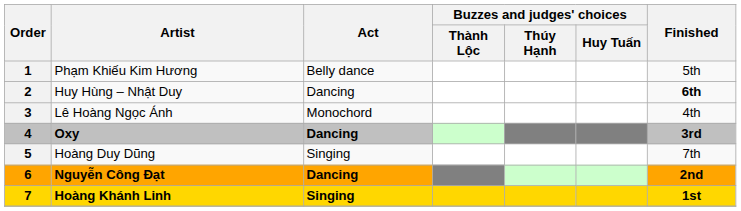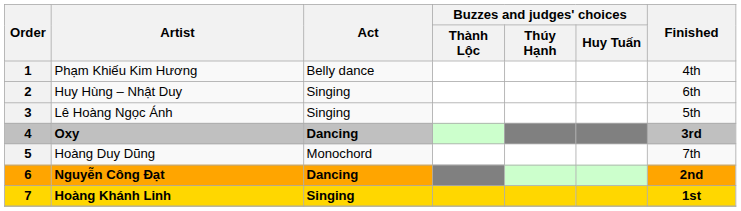Phạm Khiếu Kim Hương | Finished: 5th -> 4th
Huy Hùng – Nhật Duy | Act: Dancing -> Singing
Huy Hùng – Nhật Duy | Finished: bold -> normal
Lê Hoàng Ngọc Ánh | Act: Monochord -> Singing
Lê Hoàng Ngọc Ánh | Finished: 4th -> 5th
Hoàng Duy Dũng | Act: Singing -> Monochord
